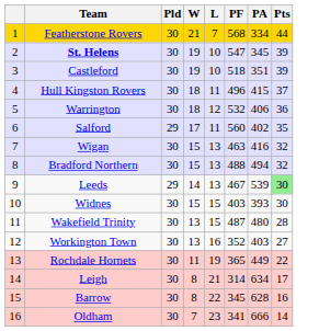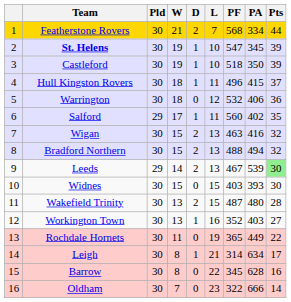+ column: D | 2 | 1 | 1 | 1 | 0 | 1 | 2 | 2 | 2 | 0 | 2 | 1 | 0 | 1 | 0 | 0
Castleford | PA: 351 -> 350
Oldham | PF: 341 -> 322
